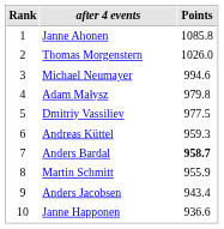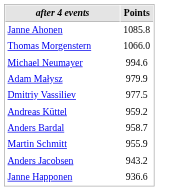- column: Rank | 1 | 2 | 3 | 4 | 5 | 6 | 7 | 8 | 9 | 10
Thomas Morgenstern | Points: 1026.0 -> 1066.0
Adam Małysz | Points: 979.8 -> 979.9
Andreas Küttel | Points: 959.3 -> 959.2
Anders Bardal | Points: bold -> normal
Anders Jacobsen | Points: 943.4 -> 943.2
